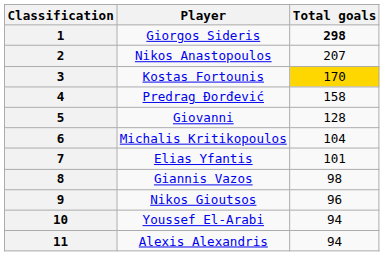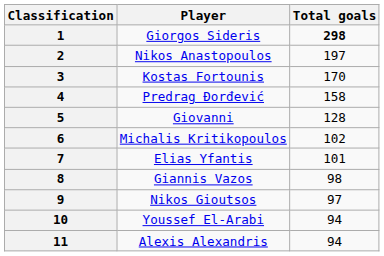2 | Total goals: 207 -> 197
3 | Total goals: gold background -> no background
6 | Total goals: 104 -> 102
9 | Total goals: 96 -> 97
